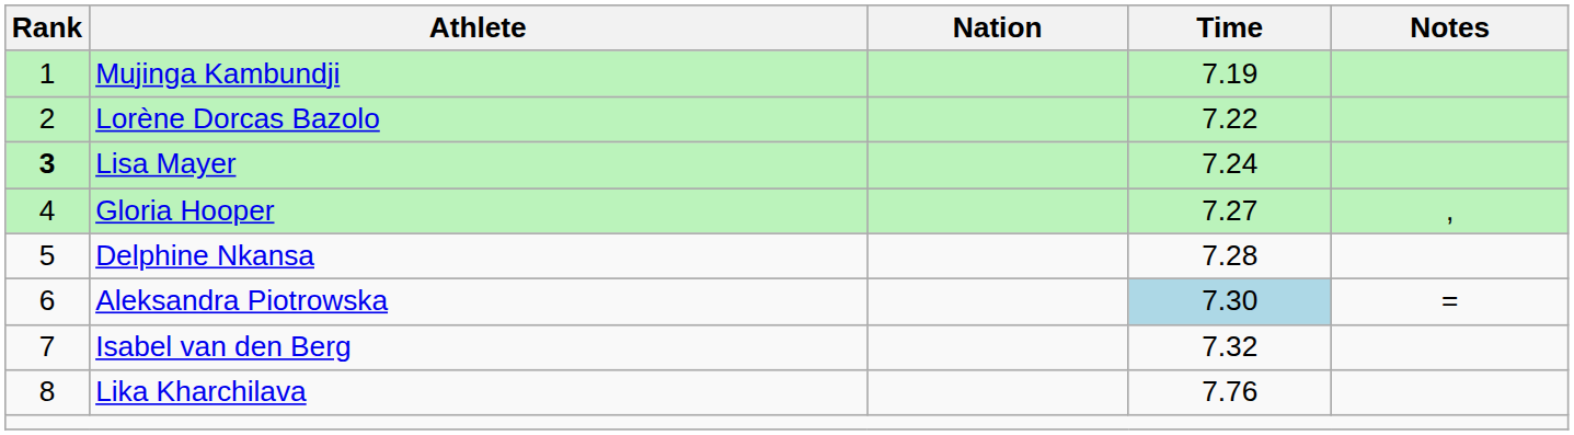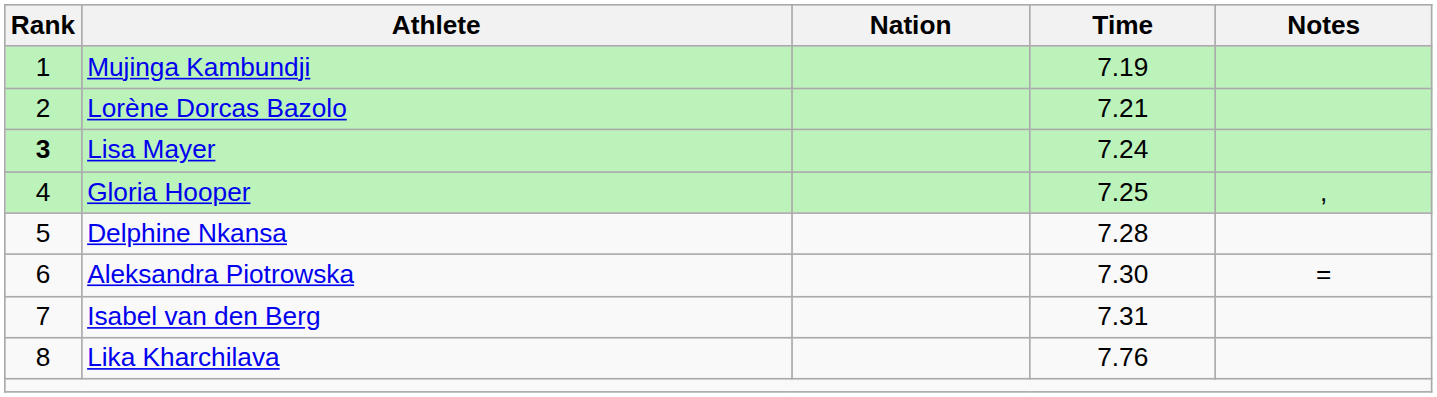Lorène Dorcas Bazolo | Time: 7.22 -> 7.21
Gloria Hooper | Time: 7.27 -> 7.25
Aleksandra Piotrowska | Time: lightblue background -> no background
Isabel van den Berg | Time: 7.32 -> 7.31
